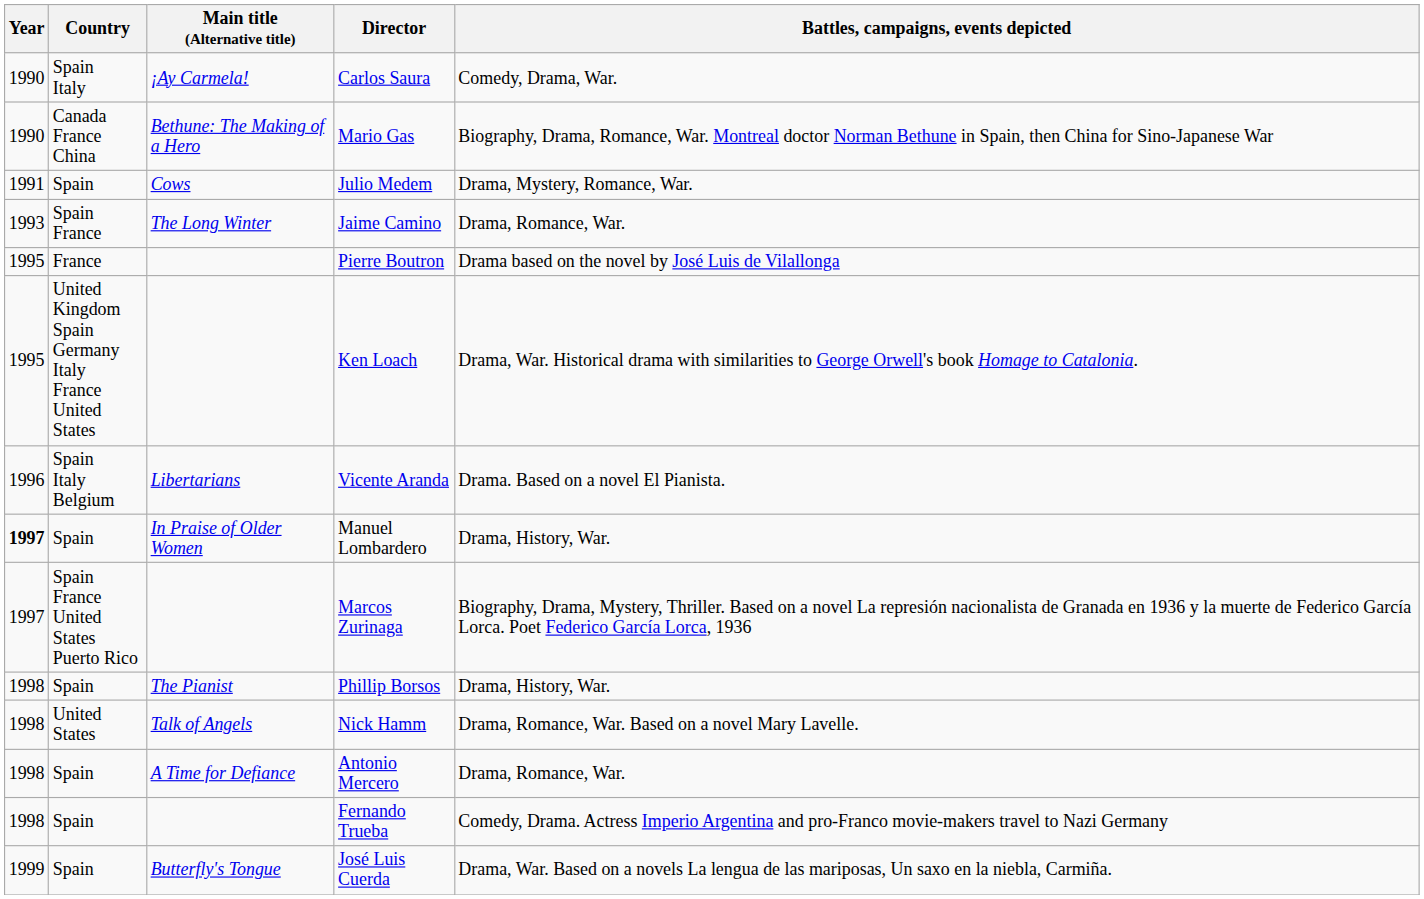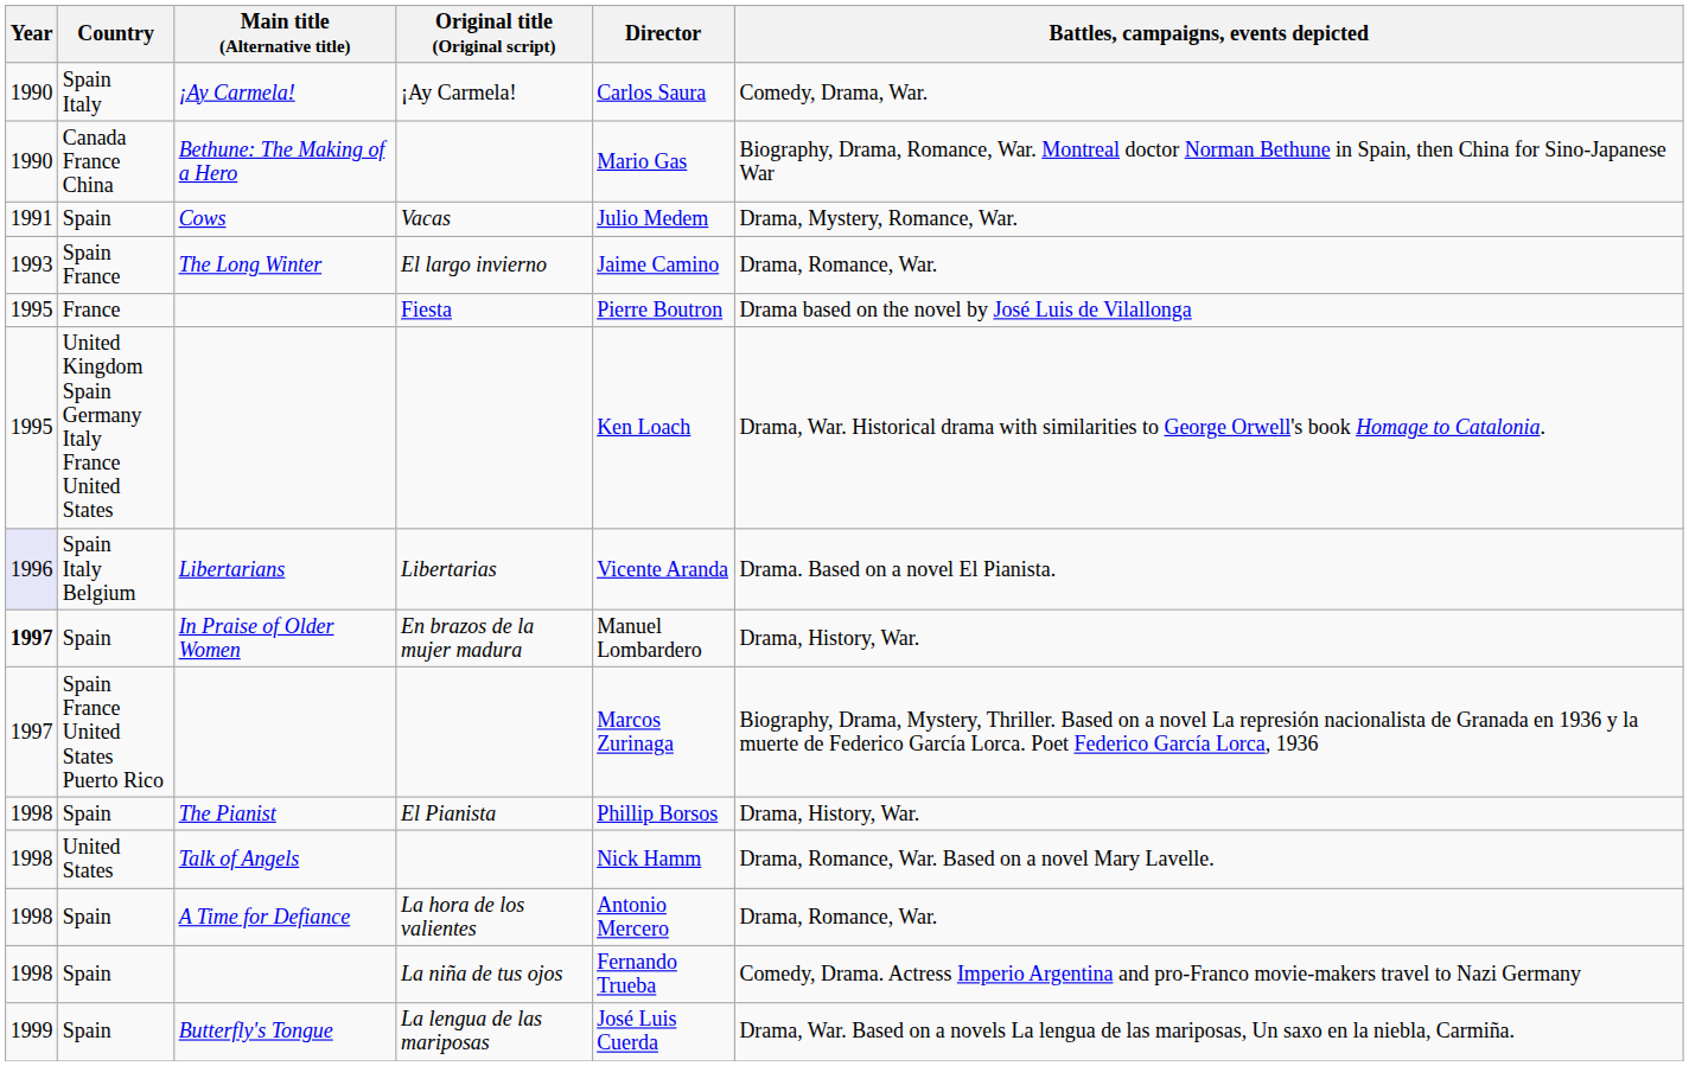+ column: Original title (Original script) | ¡Ay Carmela! | Vacas | El largo invierno | Fiesta | Libertarias | En brazos de la mujer madura | El Pianista | La hora de los valientes | La niña de tus ojos | La lengua de las mariposas
Libertarians | Year: no background -> lavender background
